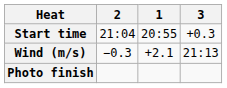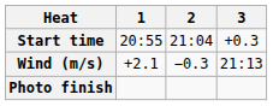columns swapped: 1 <-> 2
